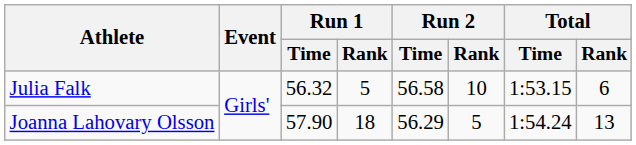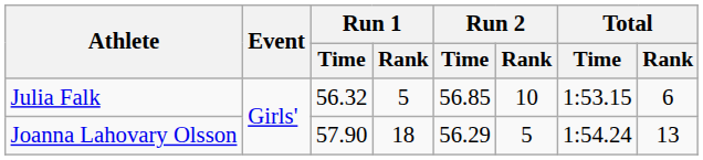Julia Falk | Run 2 / Time: 56.58 -> 56.85
